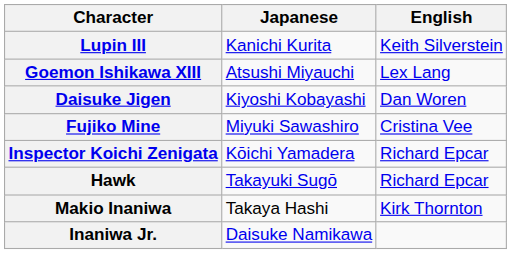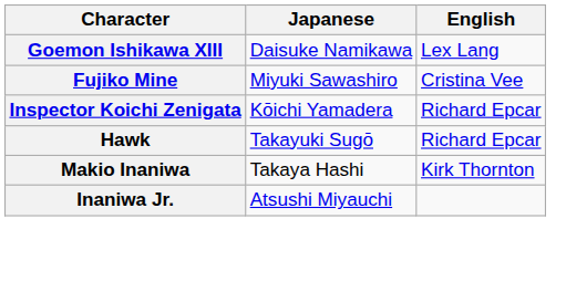- row: Lupin III | Kanichi Kurita | Keith Silverstein
Goemon Ishikawa XIII | Japanese: Atsushi Miyauchi -> Daisuke Namikawa
- row: Daisuke Jigen | Kiyoshi Kobayashi | Dan Woren
Inaniwa Jr. | Japanese: Daisuke Namikawa -> Atsushi Miyauchi
